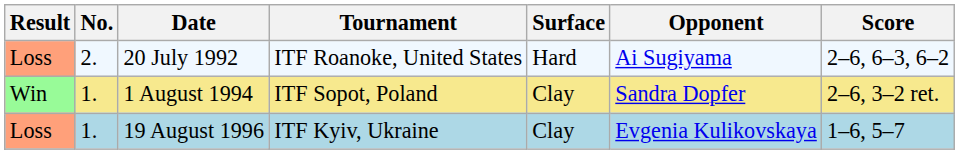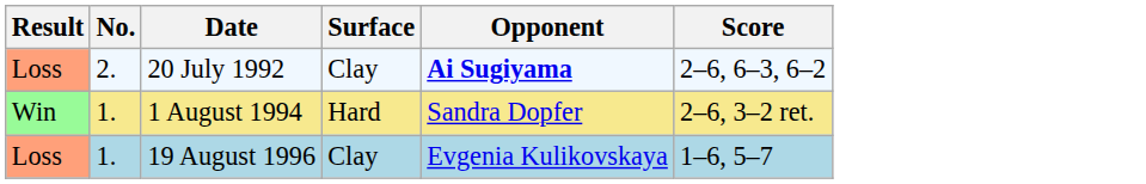- column: Tournament | ITF Roanoke, United States | ITF Sopot, Poland | ITF Kyiv, Ukraine
20 July 1992 | Surface: Hard -> Clay
20 July 1992 | Opponent: normal -> bold
1 August 1994 | Surface: Clay -> Hard
